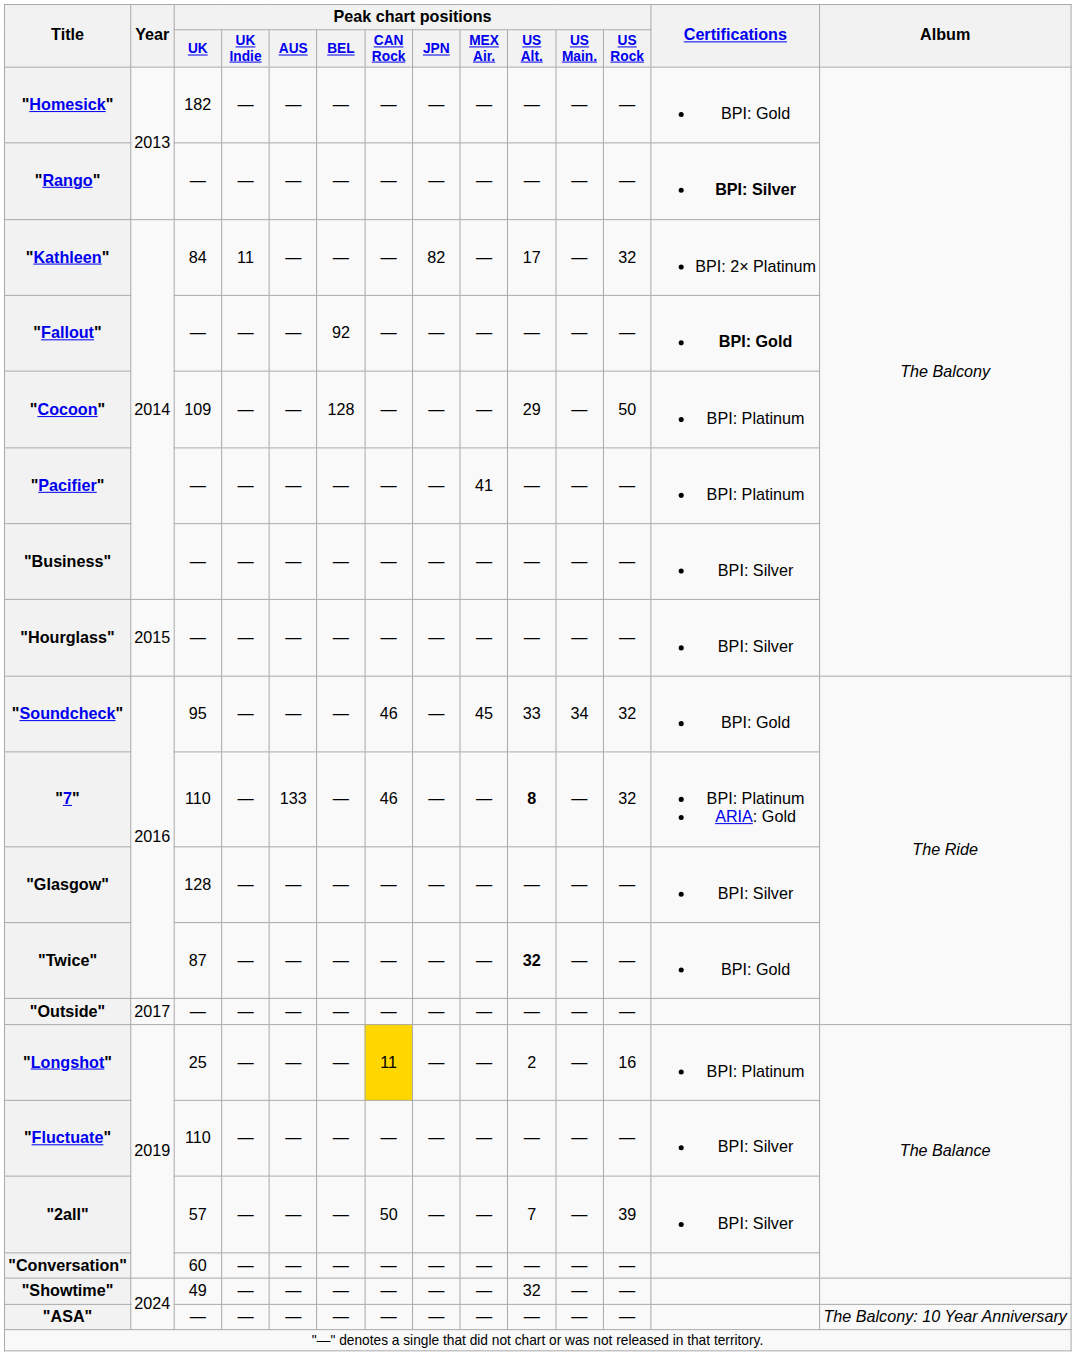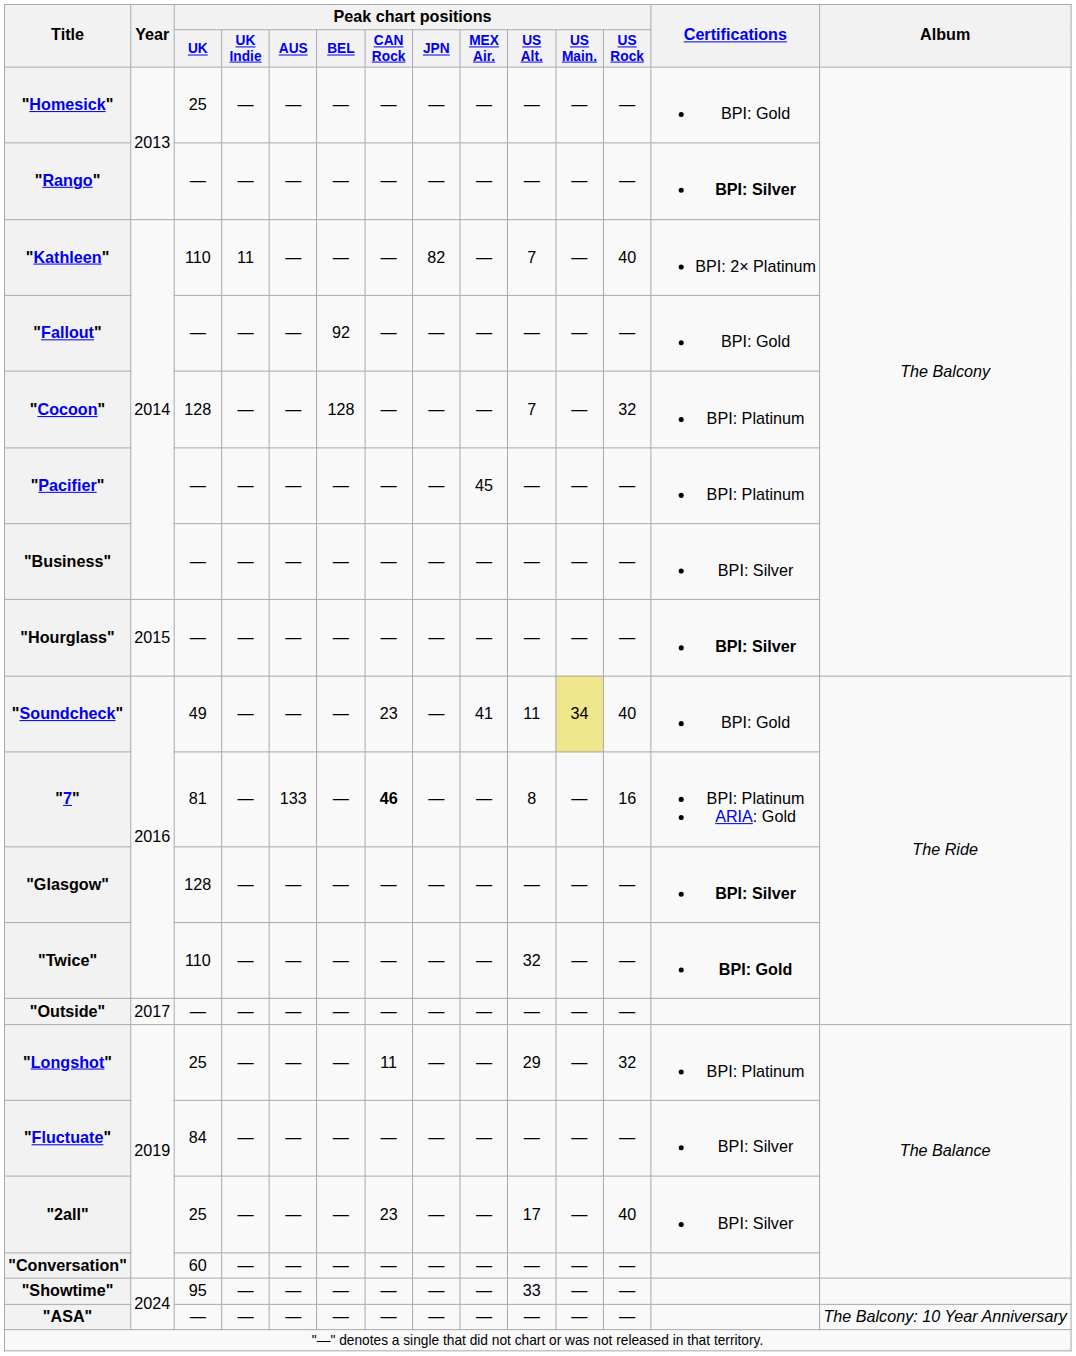"Homesick" | Peak chart positions / UK: 182 -> 25
"Kathleen" | Peak chart positions / UK: 84 -> 110
"Kathleen" | Peak chart positions / US Alt.: 17 -> 7
"Kathleen" | Peak chart positions / US Rock: 32 -> 40
"Fallout" | Certifications: bold -> normal
"Cocoon" | Peak chart positions / UK: 109 -> 128
"Cocoon" | Peak chart positions / US Alt.: 29 -> 7
"Cocoon" | Peak chart positions / US Rock: 50 -> 32
"Pacifier" | Peak chart positions / MEX Air.: 41 -> 45
"Hourglass" | Certifications: normal -> bold
"Soundcheck" | Peak chart positions / UK: 95 -> 49
"Soundcheck" | Peak chart positions / CAN Rock: 46 -> 23
"Soundcheck" | Peak chart positions / MEX Air.: 45 -> 41
"Soundcheck" | Peak chart positions / US Alt.: 33 -> 11
"Soundcheck" | Peak chart positions / US Main.: no background -> khaki background
"Soundcheck" | Peak chart positions / US Rock: 32 -> 40
"7" | Peak chart positions / UK: 110 -> 81
"7" | Peak chart positions / CAN Rock: normal -> bold
"7" | Peak chart positions / US Alt.: bold -> normal
"7" | Peak chart positions / US Rock: 32 -> 16
"Glasgow" | Certifications: normal -> bold
"Twice" | Peak chart positions / UK: 87 -> 110
"Twice" | Peak chart positions / US Alt.: bold -> normal
"Twice" | Certifications: normal -> bold
"Longshot" | Peak chart positions / CAN Rock: gold background -> no background
"Longshot" | Peak chart positions / US Alt.: 2 -> 29
"Longshot" | Peak chart positions / US Rock: 16 -> 32
"Fluctuate" | Peak chart positions / UK: 110 -> 84
"2all" | Peak chart positions / UK: 57 -> 25
"2all" | Peak chart positions / CAN Rock: 50 -> 23
"2all" | Peak chart positions / US Alt.: 7 -> 17
"2all" | Peak chart positions / US Rock: 39 -> 40
"Showtime" | Peak chart positions / UK: 49 -> 95
"Showtime" | Peak chart positions / US Alt.: 32 -> 33
